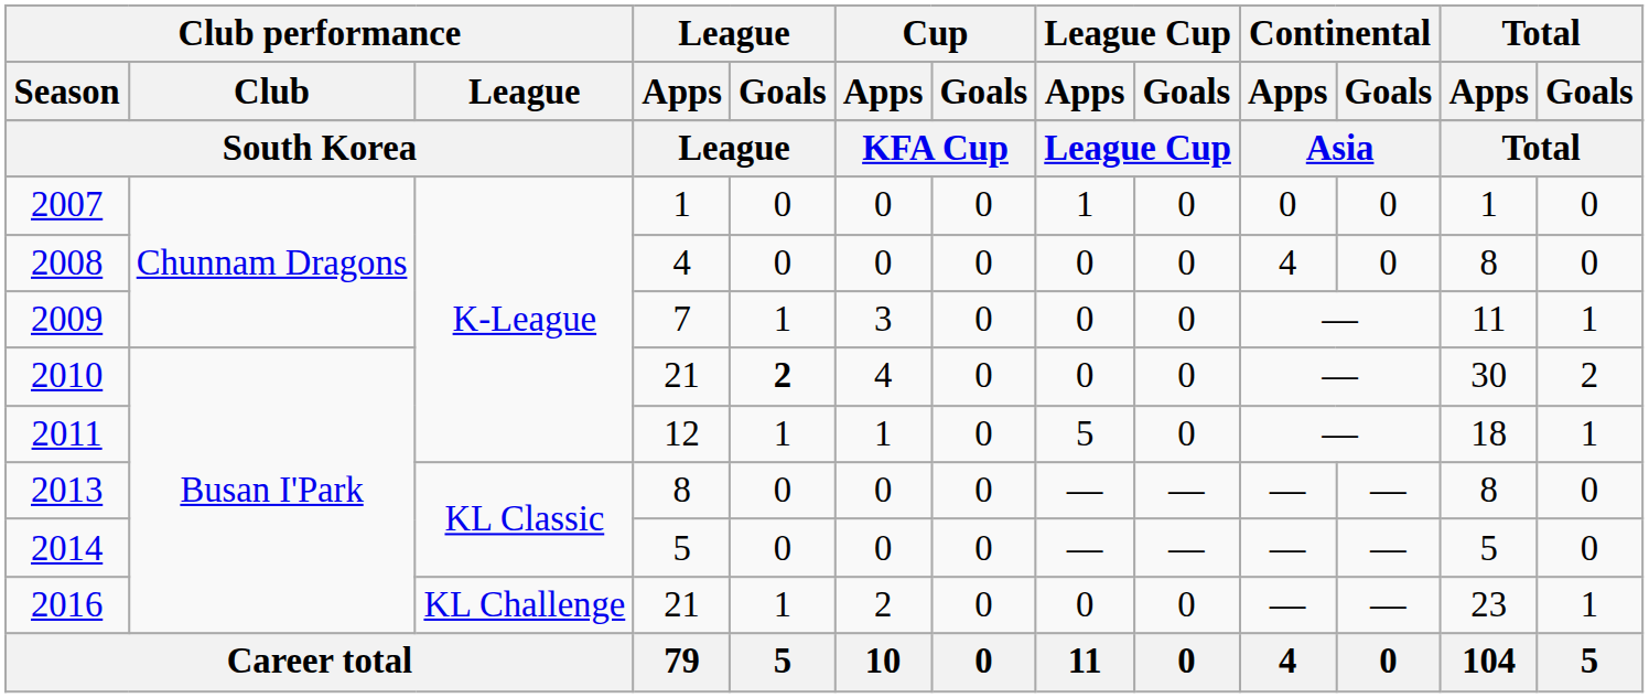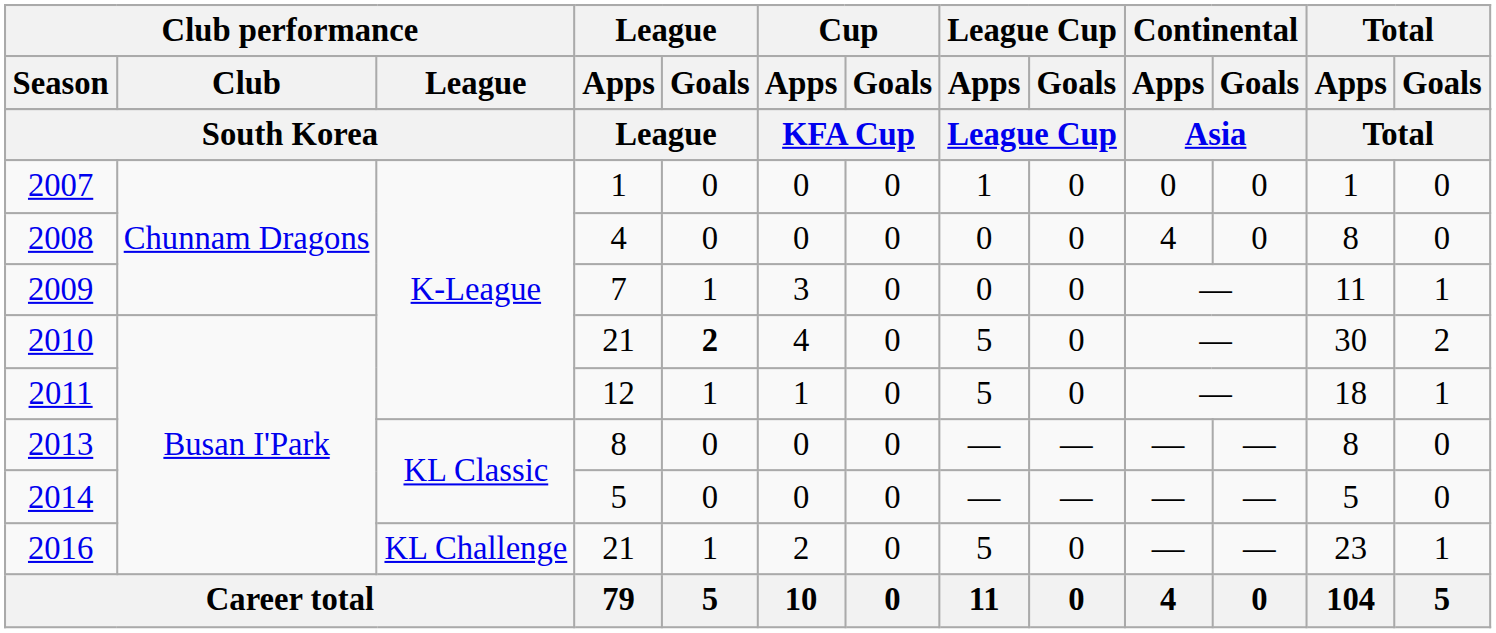2010 | League Cup / Apps: 0 -> 5
2016 | League Cup / Apps: 0 -> 5
